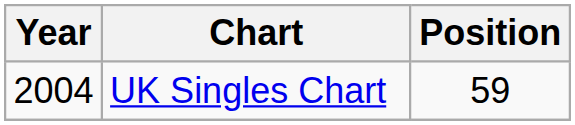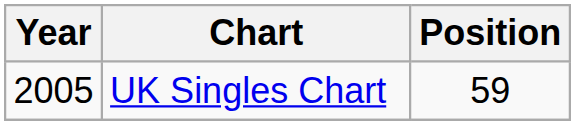UK Singles Chart | Year: 2004 -> 2005
